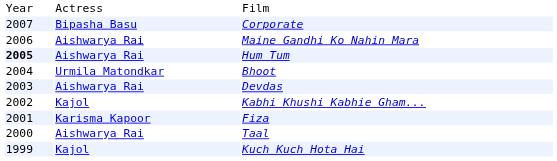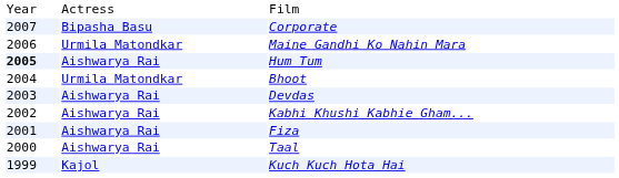Maine Gandhi Ko Nahin Mara | column 2: Aishwarya Rai -> Urmila Matondkar
Kabhi Khushi Kabhie Gham... | column 2: Kajol -> Aishwarya Rai
Fiza | column 2: Karisma Kapoor -> Aishwarya Rai
